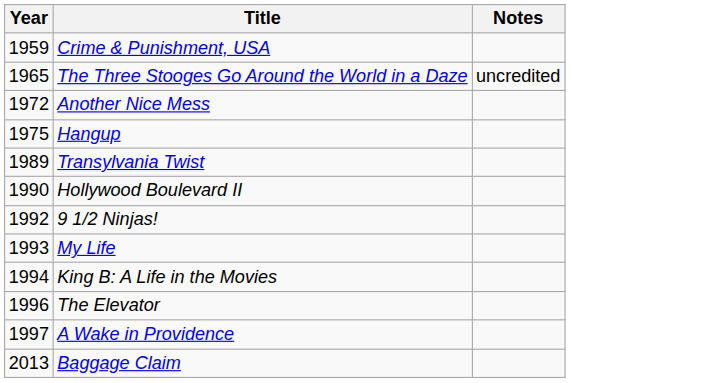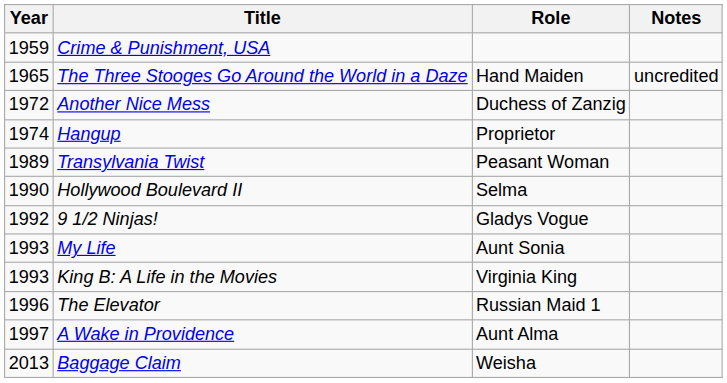+ column: Role | Hand Maiden | Duchess of Zanzig | Proprietor | Peasant Woman | Selma | Gladys Vogue | Aunt Sonia | Virginia King | Russian Maid 1 | Aunt Alma | Weisha
Hangup | Year: 1975 -> 1974
King B: A Life in the Movies | Year: 1994 -> 1993
